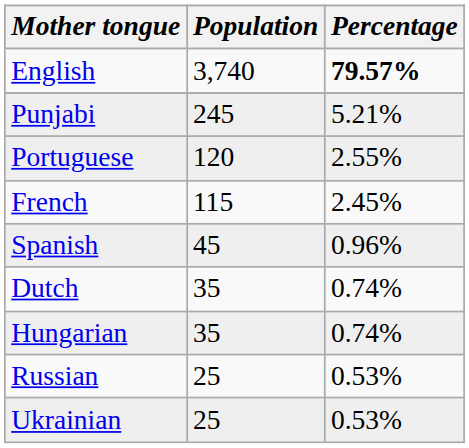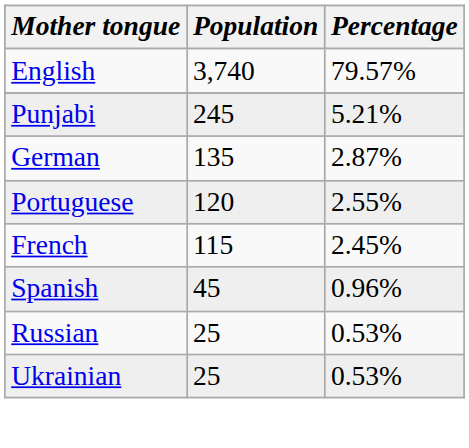English | Percentage: bold -> normal
+ row: German | 135 | 2.87%
- row: Dutch | 35 | 0.74%
- row: Hungarian | 35 | 0.74%
